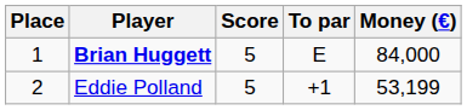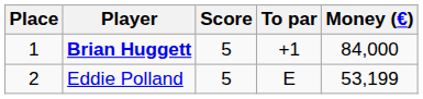Brian Huggett | To par: E -> +1
Eddie Polland | To par: +1 -> E
